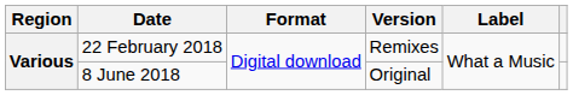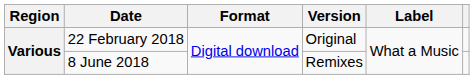22 February 2018 | Version: Remixes -> Original
8 June 2018 | Version: Original -> Remixes
